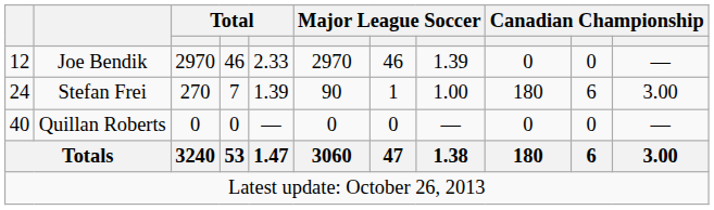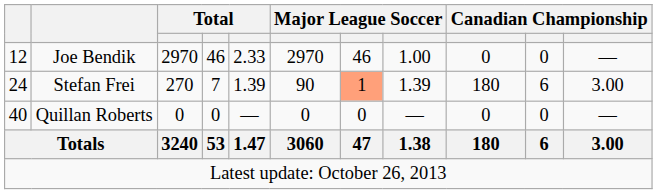Joe Bendik | column 8: 1.39 -> 1.00
Stefan Frei | column 7: no background -> lightsalmon background
Stefan Frei | column 8: 1.00 -> 1.39
